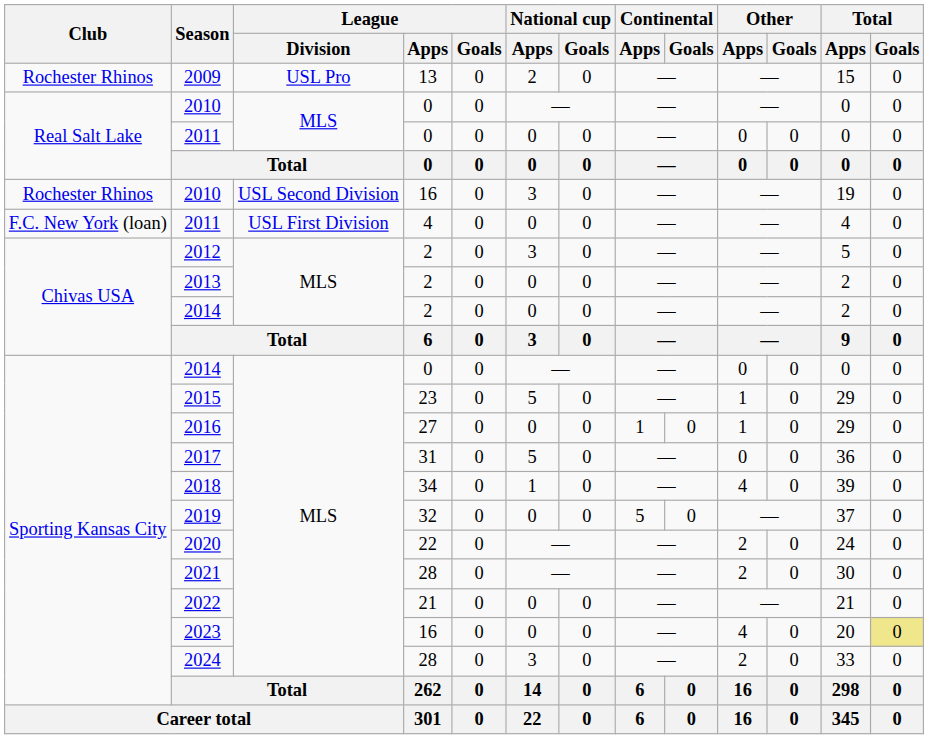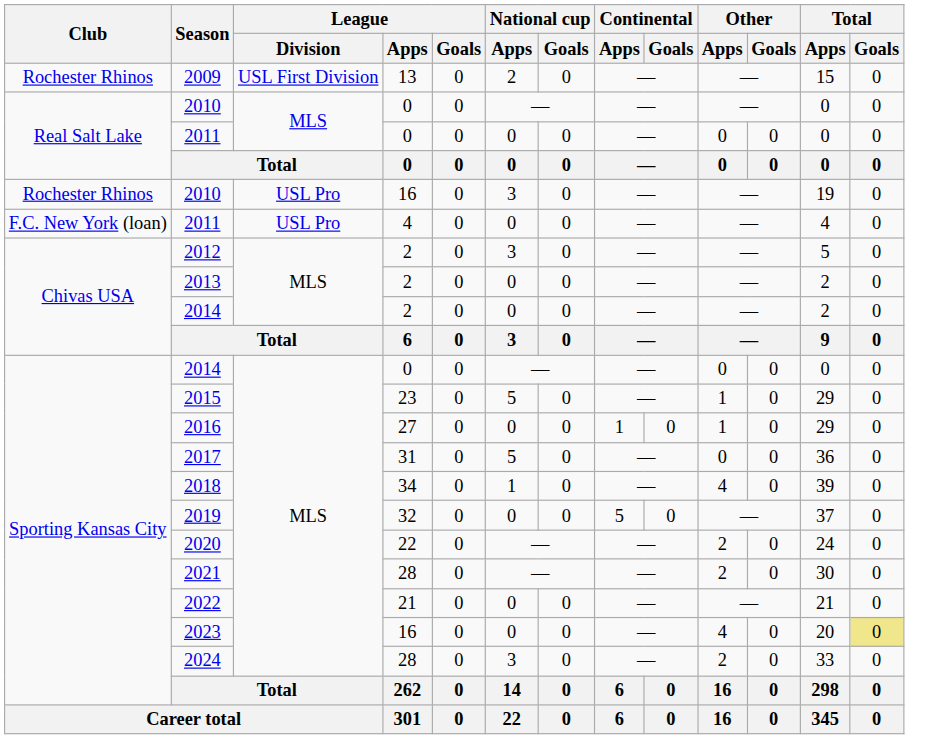2009 | League / Division: USL Pro -> USL First Division
2010 / 16 | League / Division: USL Second Division -> USL Pro
2011 / 4 | League / Division: USL First Division -> USL Pro
